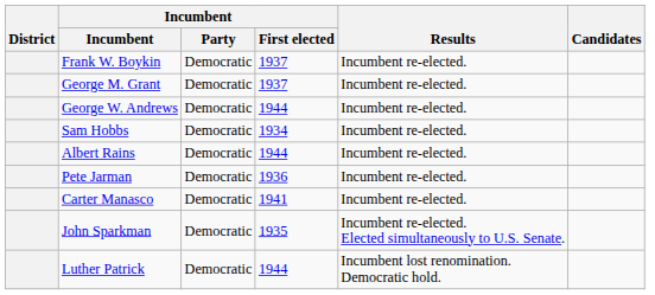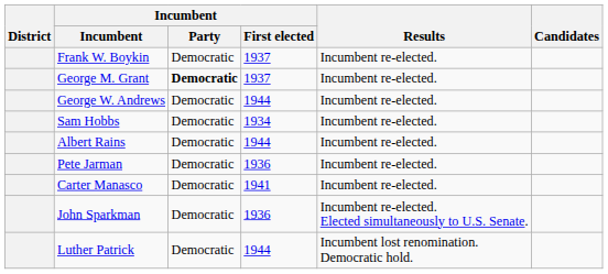George M. Grant | Incumbent / Party: normal -> bold
John Sparkman | Incumbent / First elected: 1935 -> 1936
